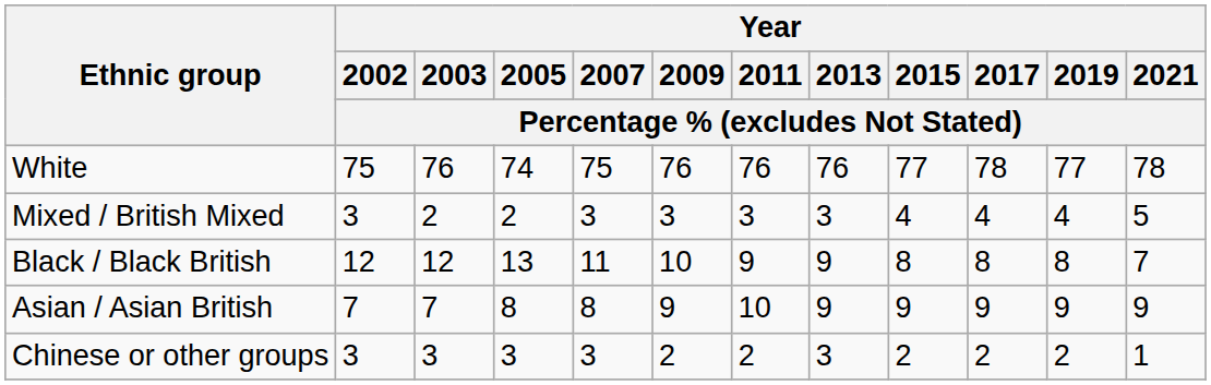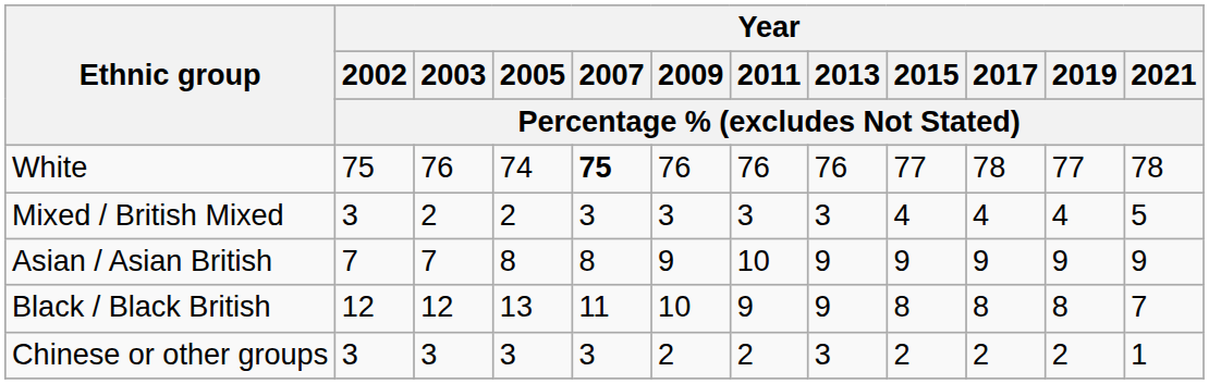White | Year / 2007 / Percentage % (excludes Not Stated): normal -> bold
rows swapped: Asian / Asian British <-> Black / Black British
